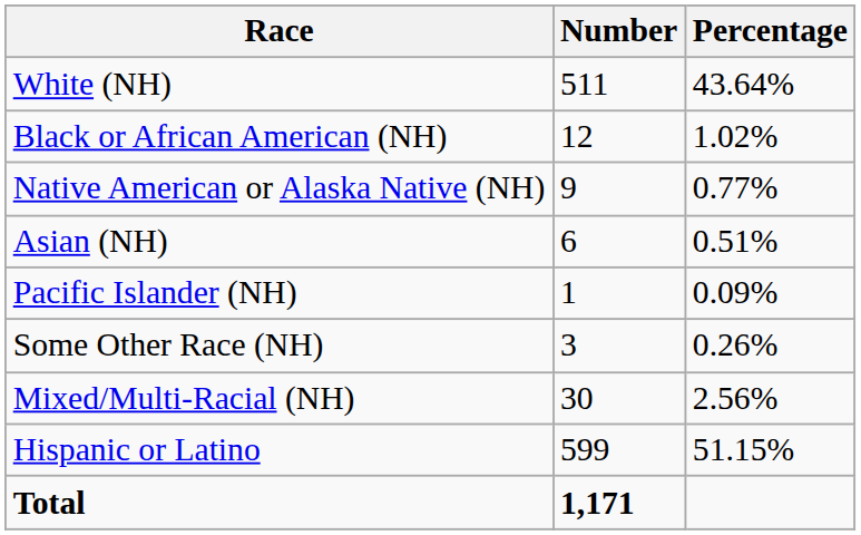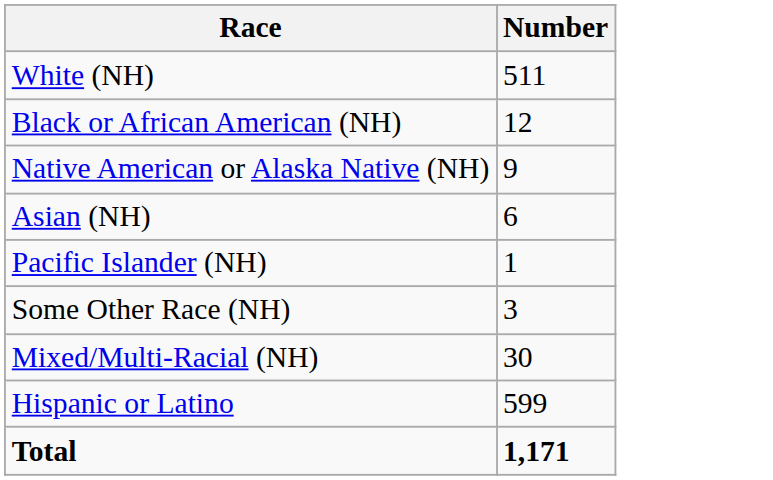- column: Percentage | 43.64% | 1.02% | 0.77% | 0.51% | 0.09% | 0.26% | 2.56% | 51.15%
